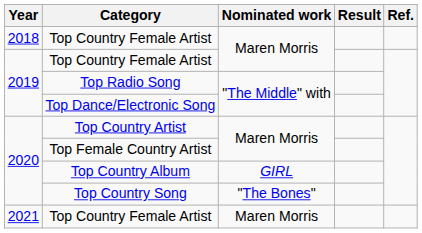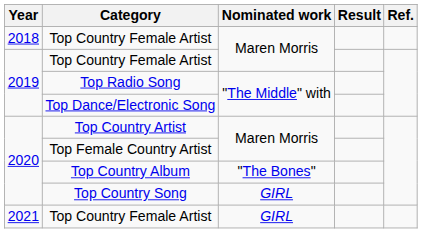Top Country Album | Nominated work: GIRL -> "The Bones"
Top Country Song | Nominated work: "The Bones" -> GIRL
2021 / Top Country Female Artist | Nominated work: Maren Morris -> GIRL
